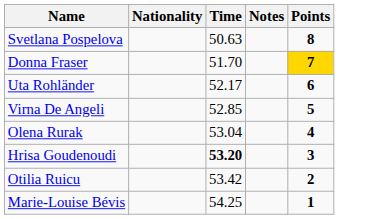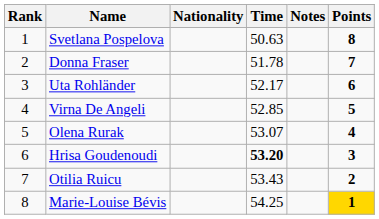+ column: Rank | 1 | 2 | 3 | 4 | 5 | 6 | 7 | 8
Donna Fraser | Time: 51.70 -> 51.78
Donna Fraser | Points: gold background -> no background
Olena Rurak | Time: 53.04 -> 53.07
Otilia Ruicu | Time: 53.42 -> 53.43
Marie-Louise Bévis | Points: no background -> gold background
